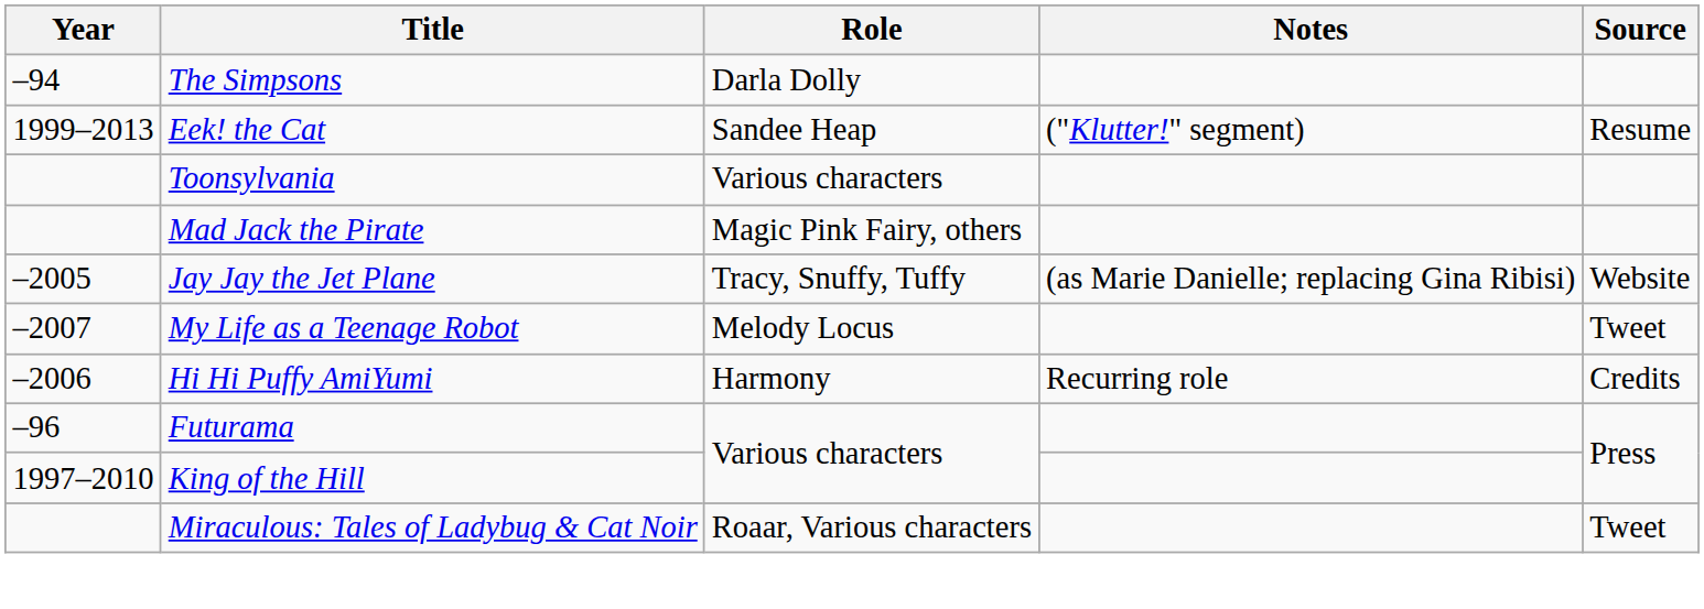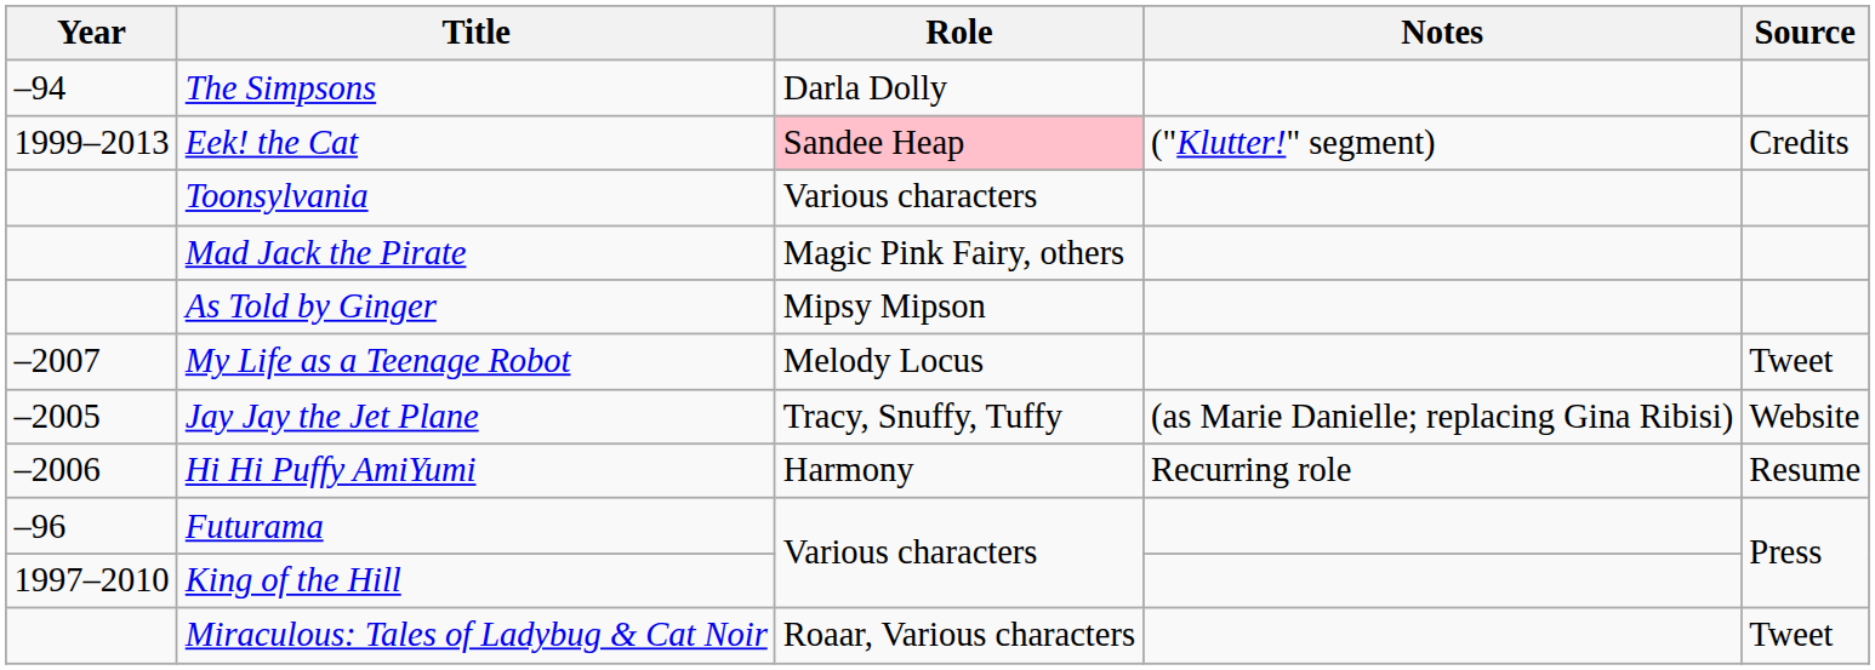Eek! the Cat | Role: no background -> pink background
Eek! the Cat | Source: Resume -> Credits
+ row: As Told by Ginger | Mipsy Mipson
rows swapped: Jay Jay the Jet Plane <-> My Life as a Teenage Robot
Hi Hi Puffy AmiYumi | Source: Credits -> Resume
